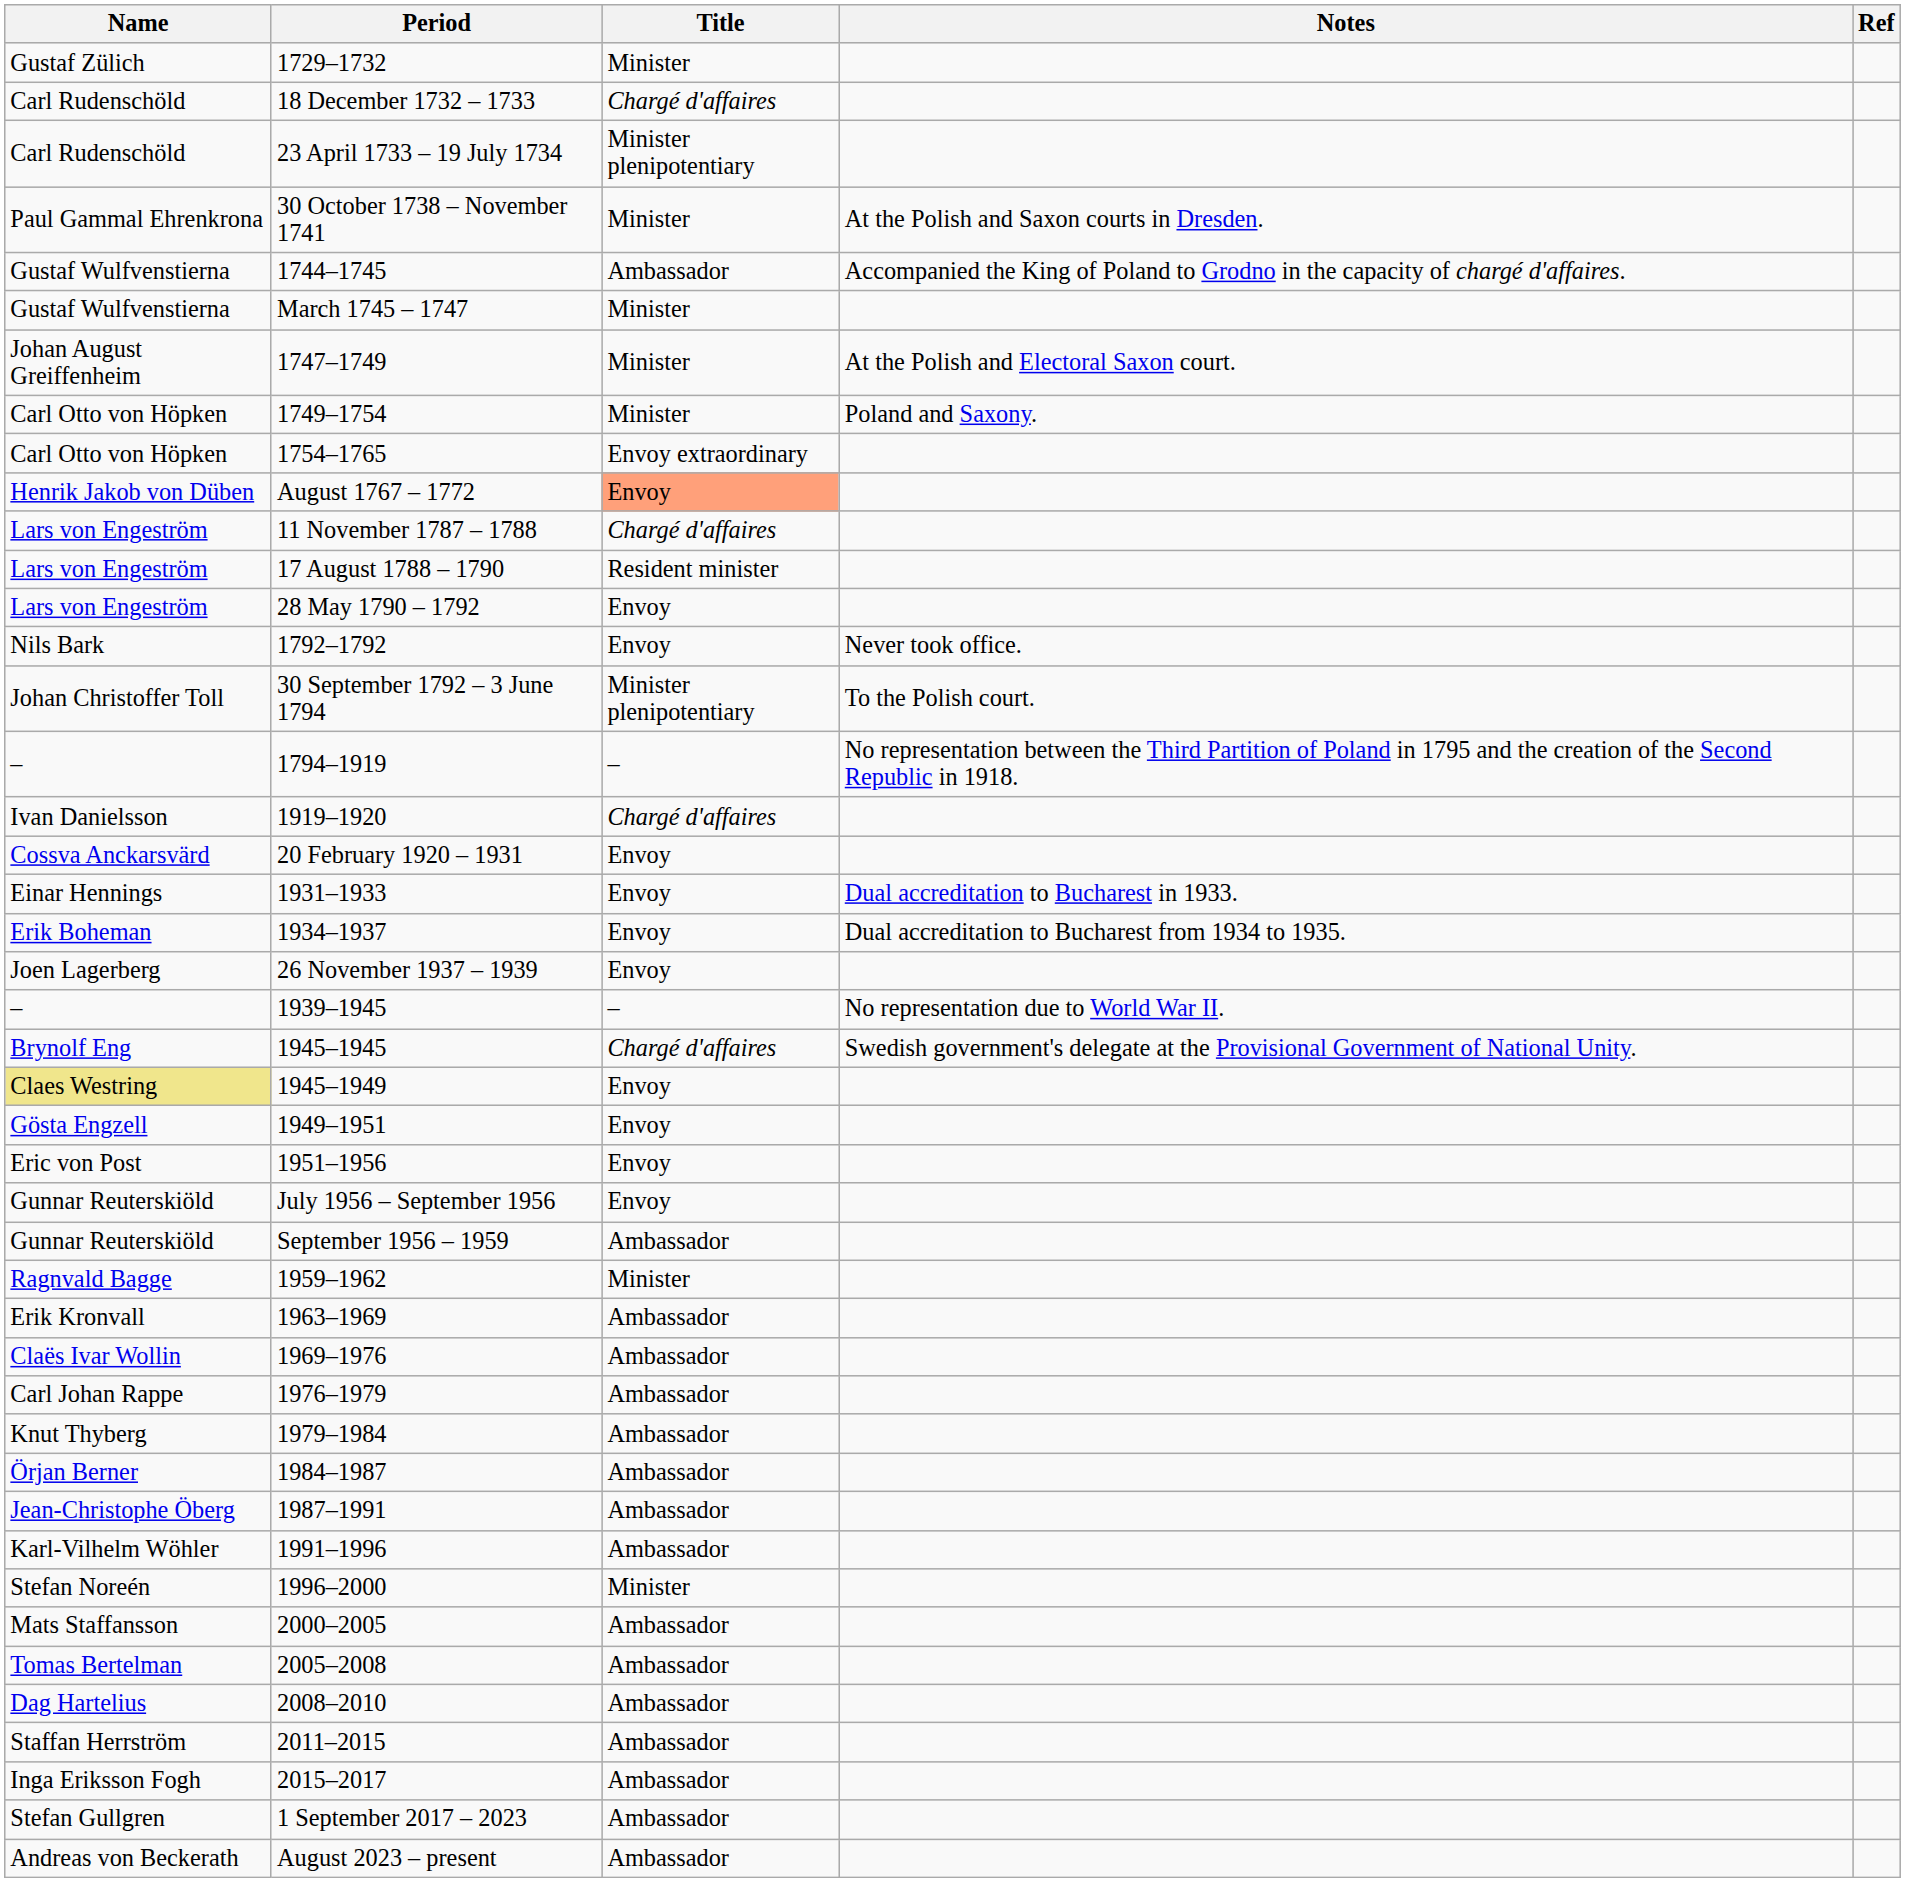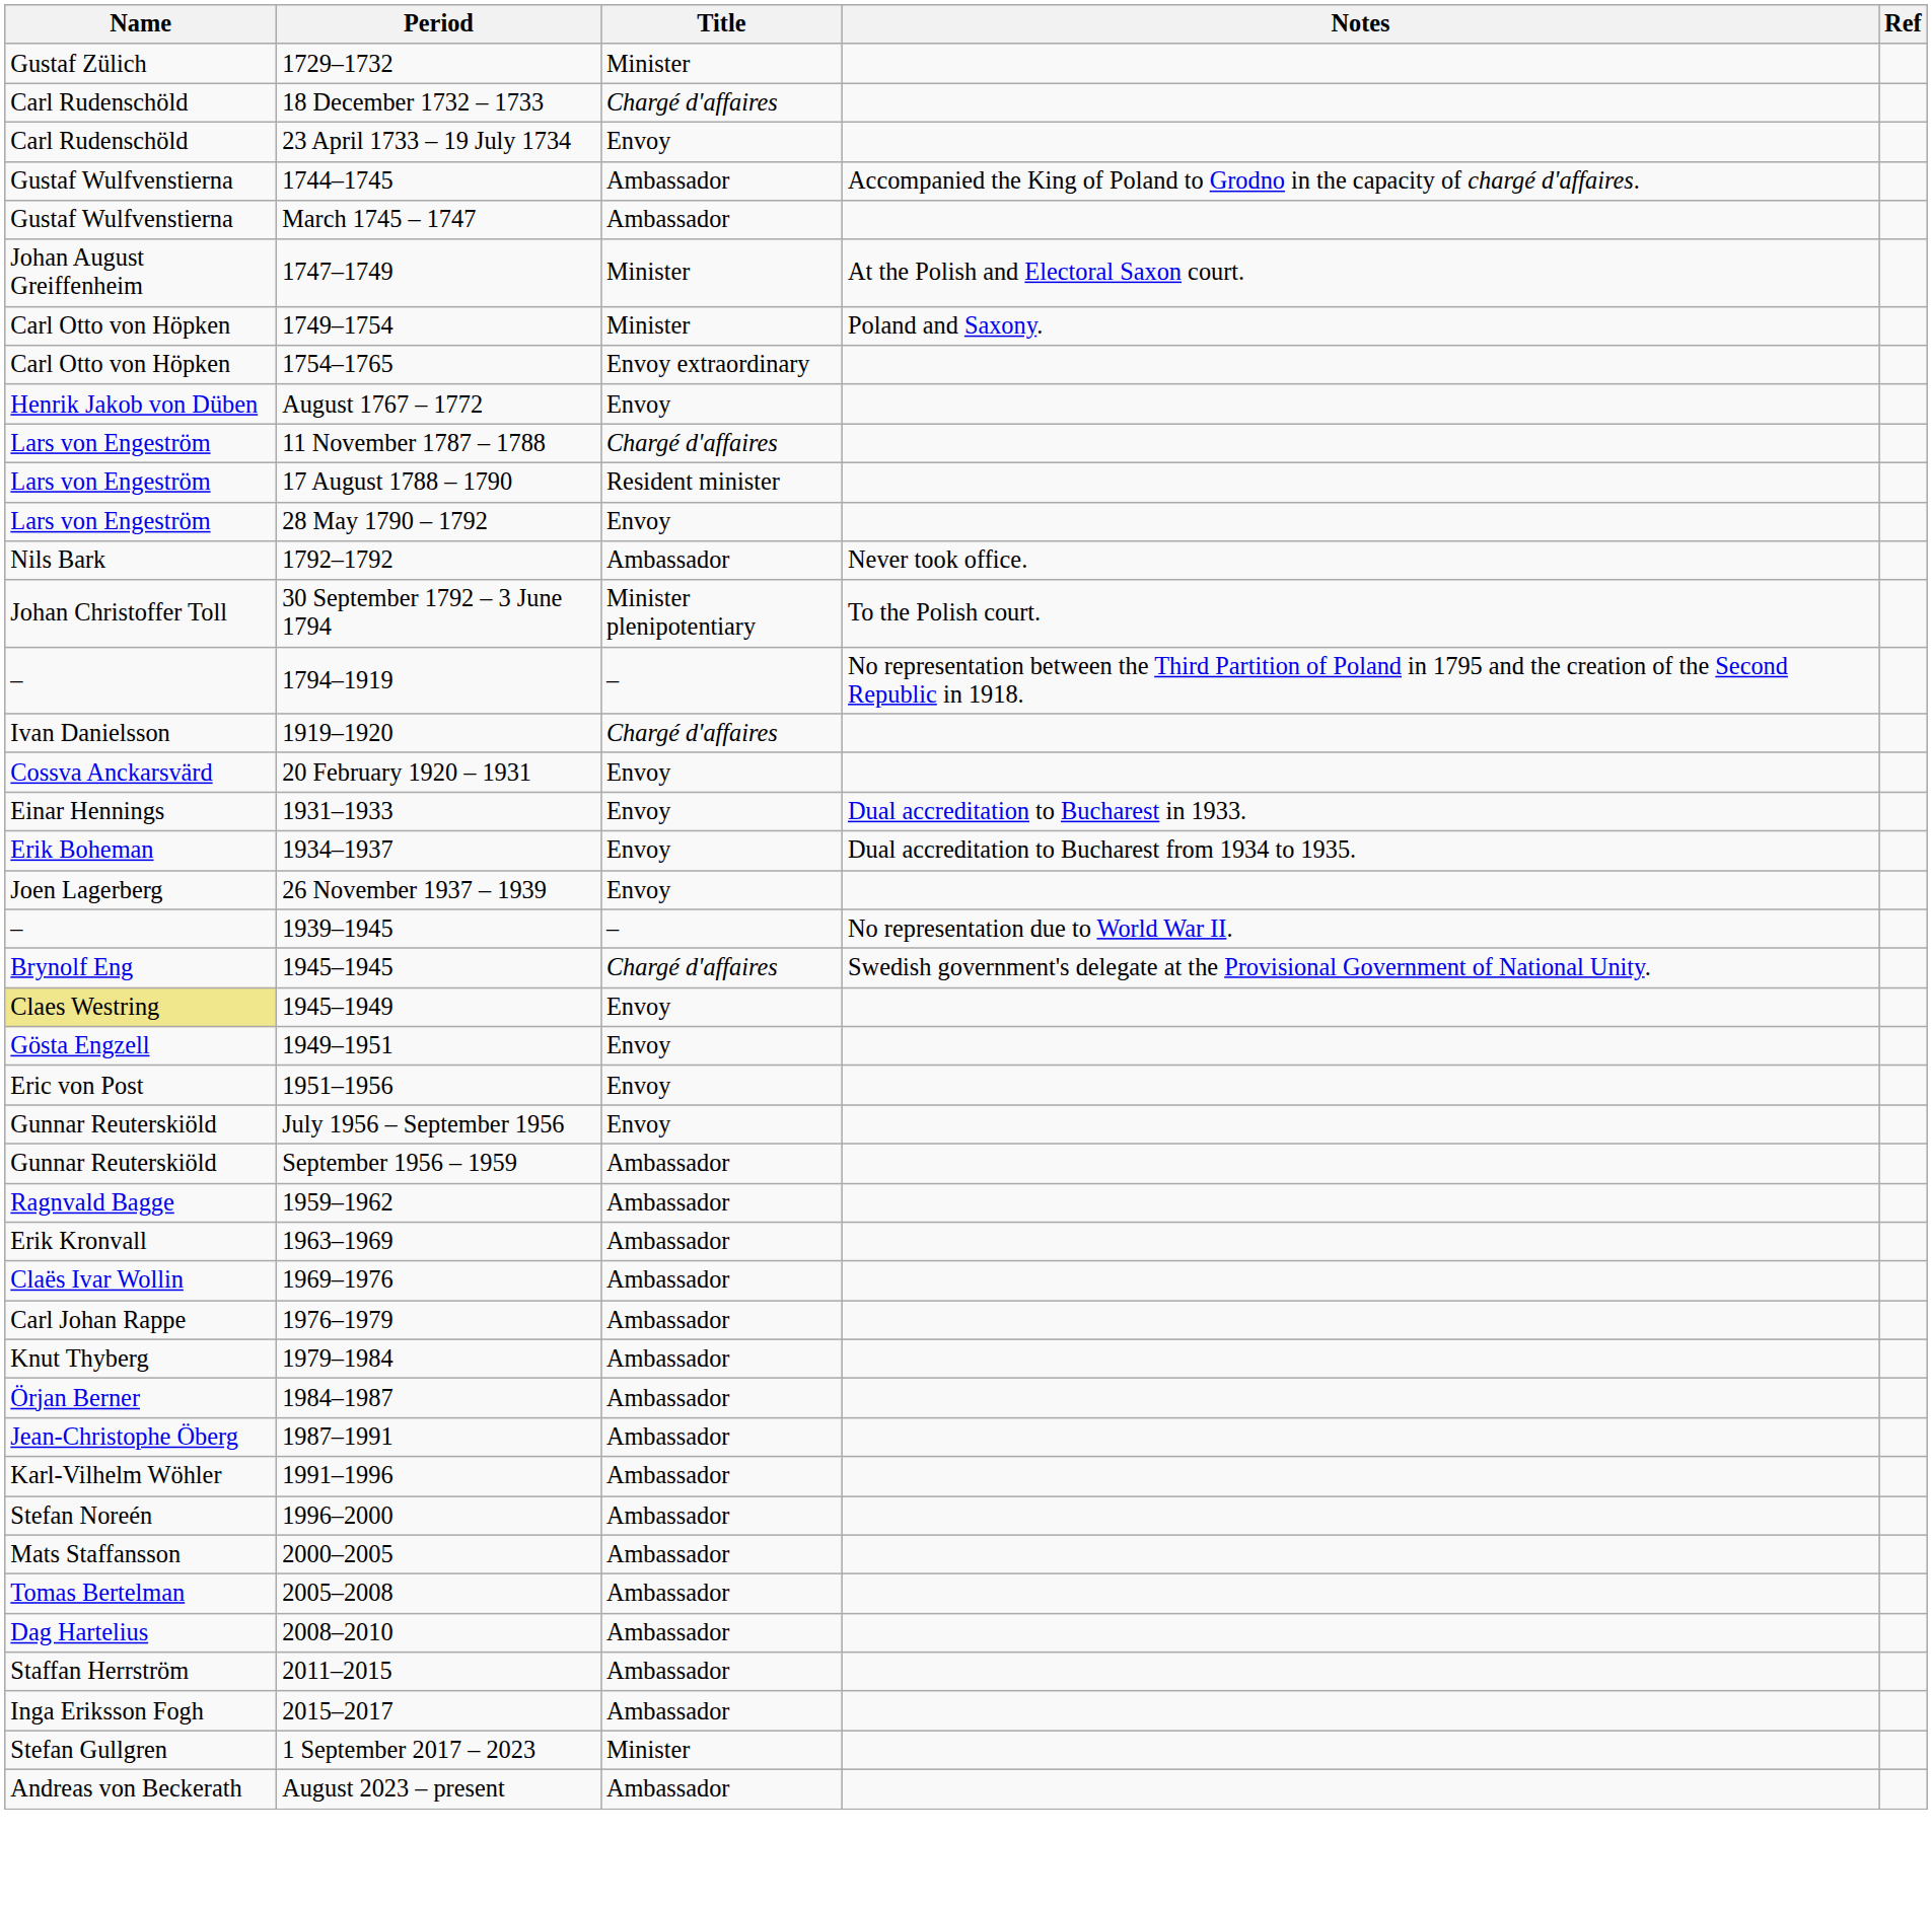23 April 1733 – 19 July 1734 | Title: Minister plenipotentiary -> Envoy
- row: Paul Gammal Ehrenkrona | 30 October 1738 – November 1741 | Minister | At the Polish and Saxon courts in Dresden.
March 1745 – 1747 | Title: Minister -> Ambassador
August 1767 – 1772 | Title: lightsalmon background -> no background
1792–1792 | Title: Envoy -> Ambassador
1959–1962 | Title: Minister -> Ambassador
1996–2000 | Title: Minister -> Ambassador
1 September 2017 – 2023 | Title: Ambassador -> Minister
